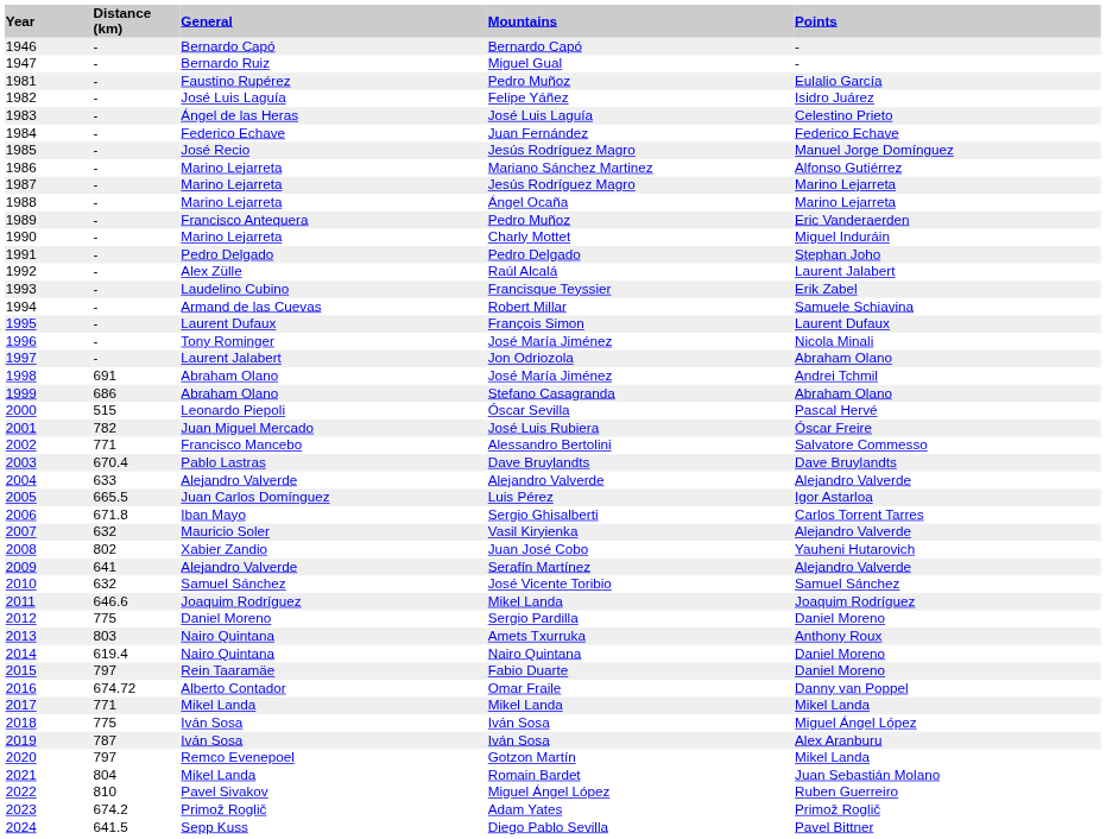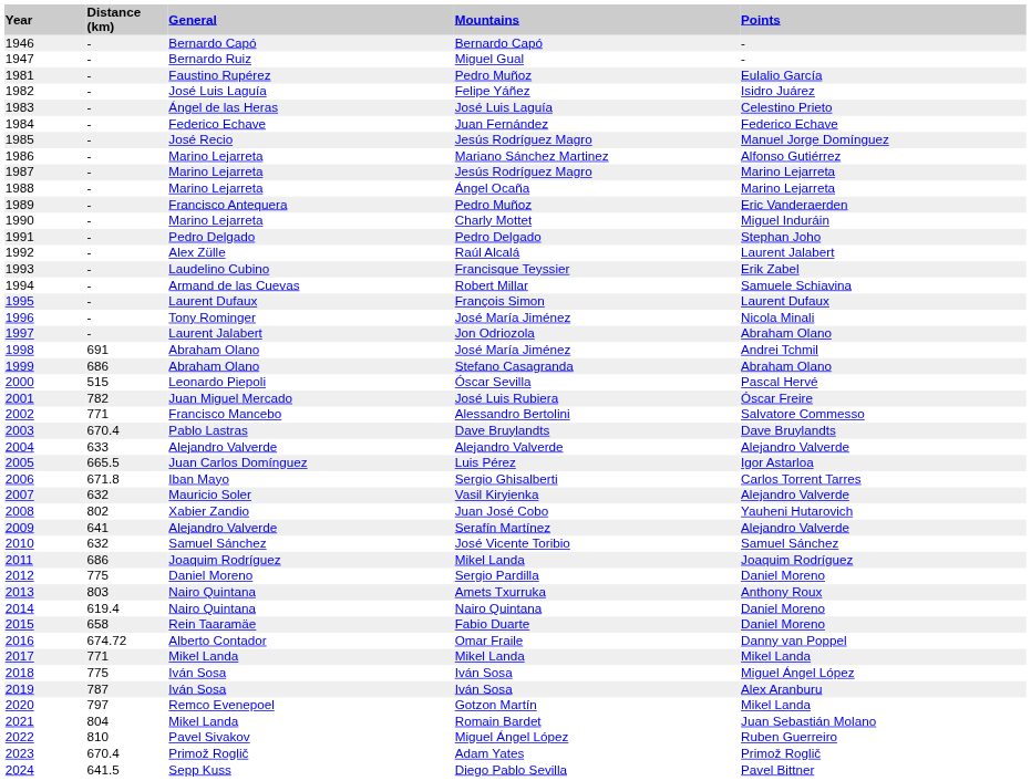2011 | Distance (km): 646.6 -> 686
2015 | Distance (km): 797 -> 658
2023 | Distance (km): 674.2 -> 670.4
